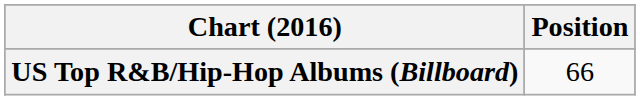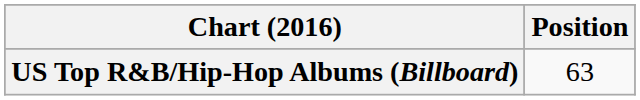US Top R&B/Hip-Hop Albums (Billboard) | Position: 66 -> 63
